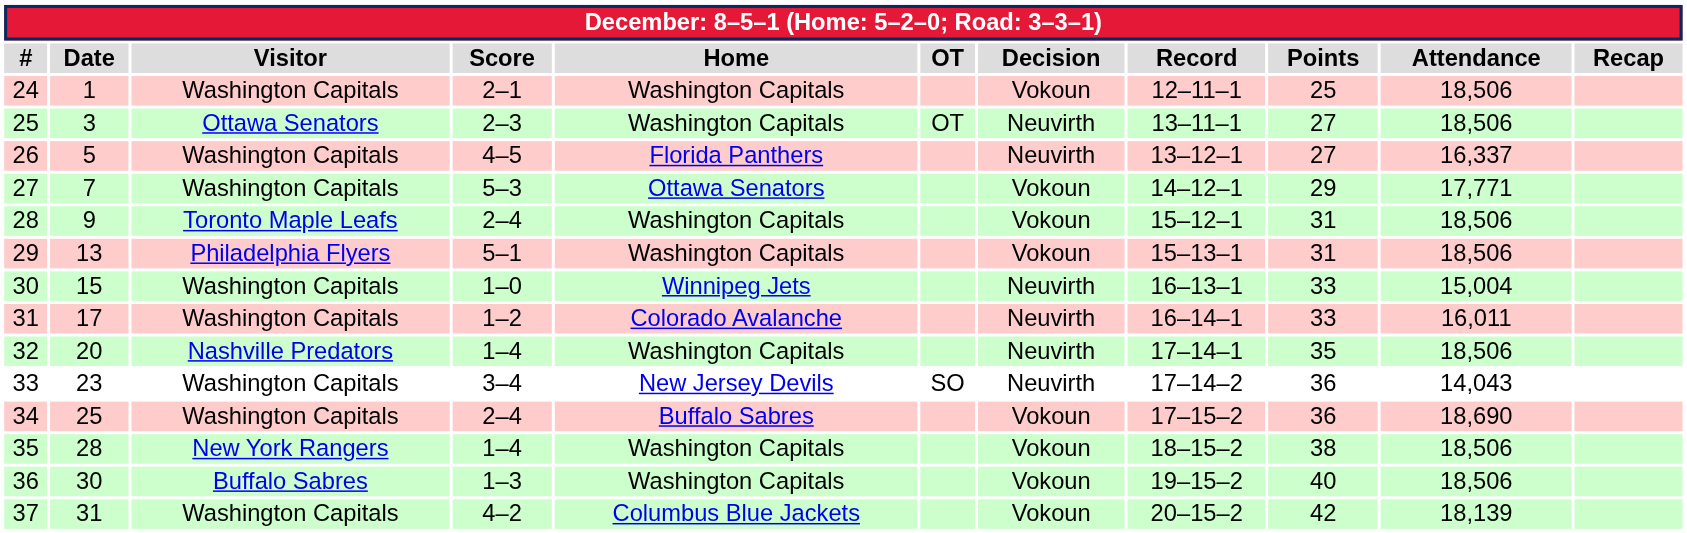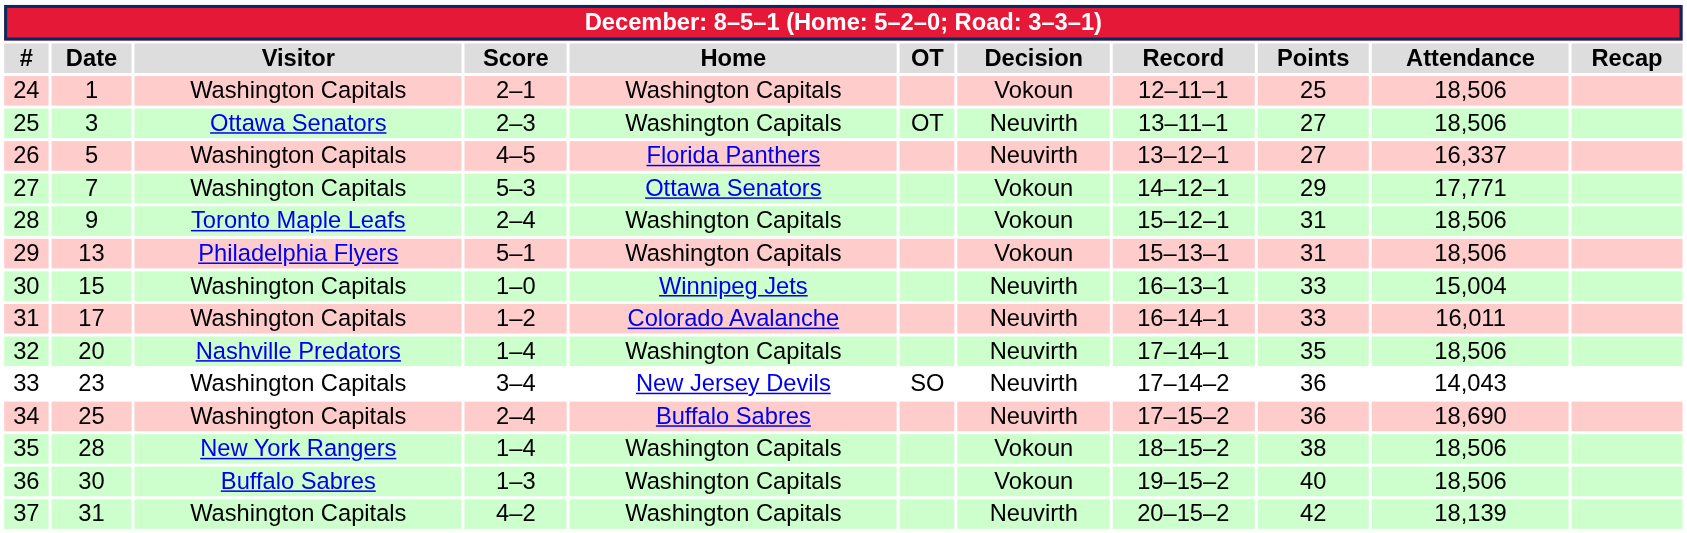34 | Decision: Vokoun -> Neuvirth
37 | Home: Columbus Blue Jackets -> Washington Capitals
37 | Decision: Vokoun -> Neuvirth
